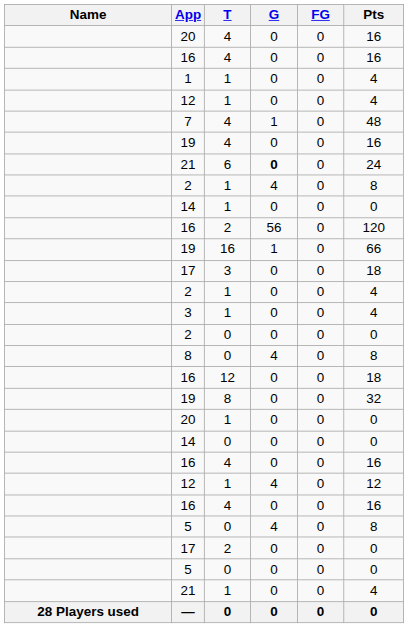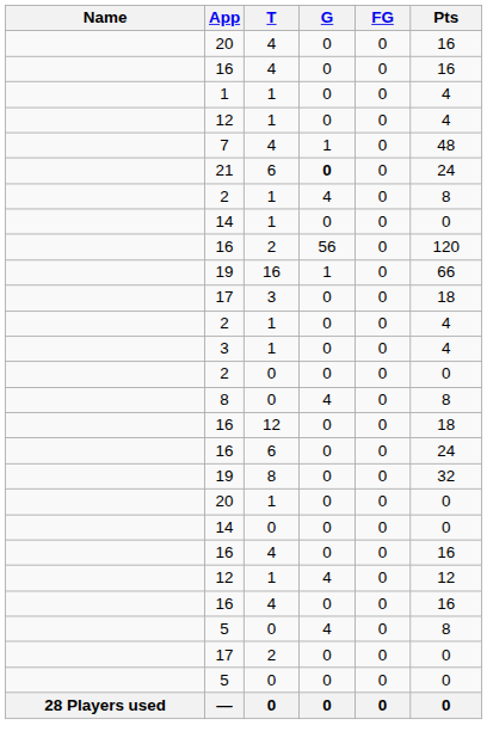- row: 19 | 4 | 0 | 0 | 16
+ row: 16 | 6 | 0 | 0 | 24
- row: 21 | 1 | 0 | 0 | 4
